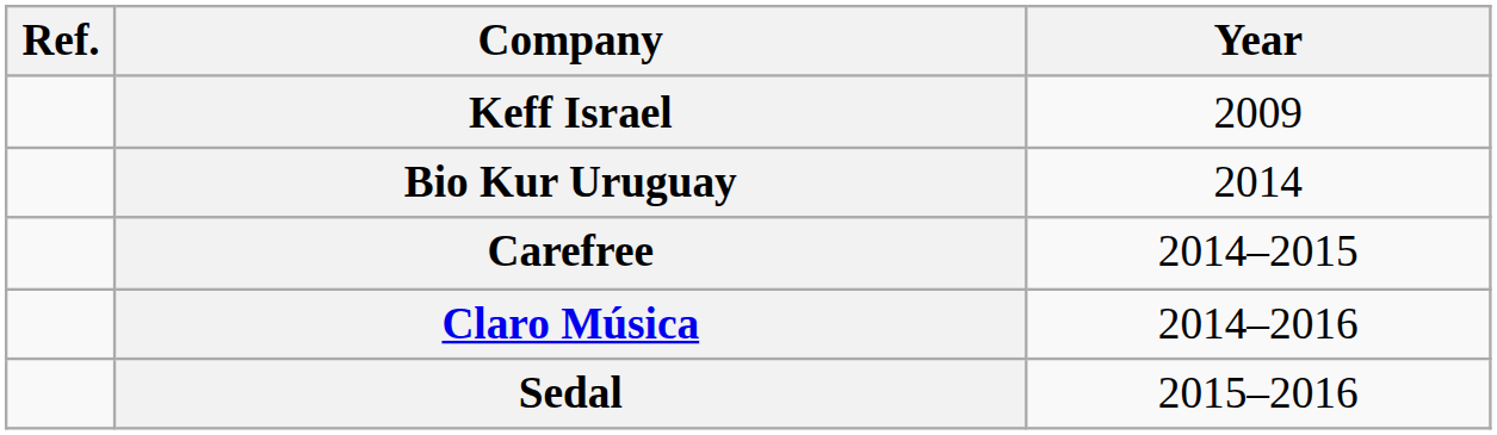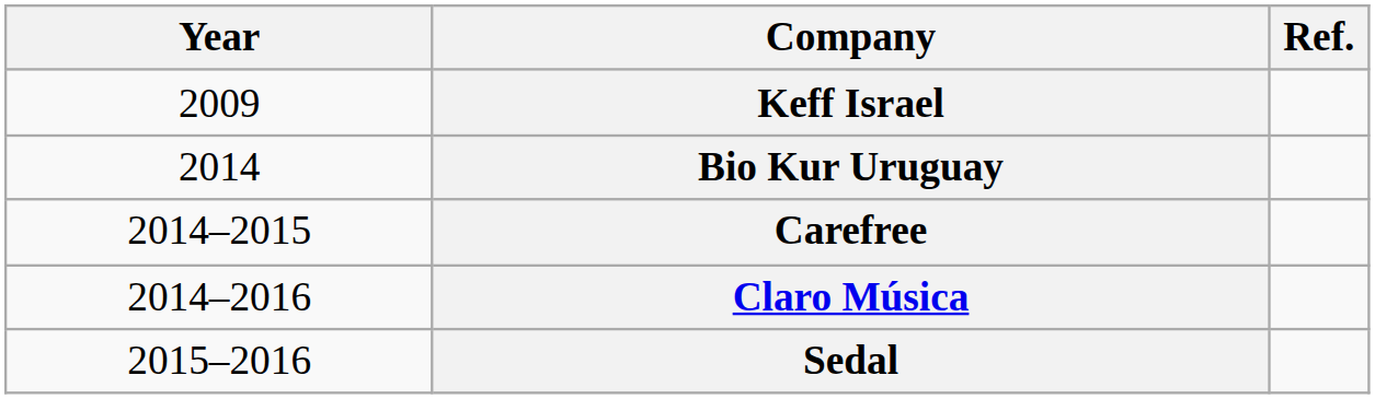columns swapped: Year <-> Ref.
